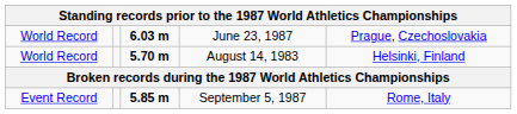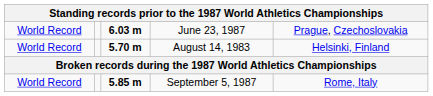September 5, 1987 | column 1: Event Record -> World Record
